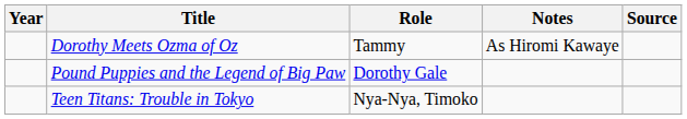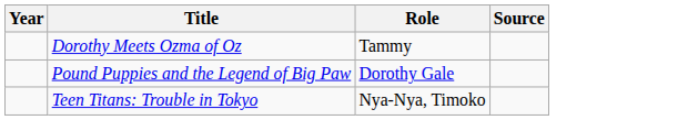- column: Notes | As Hiromi Kawaye
